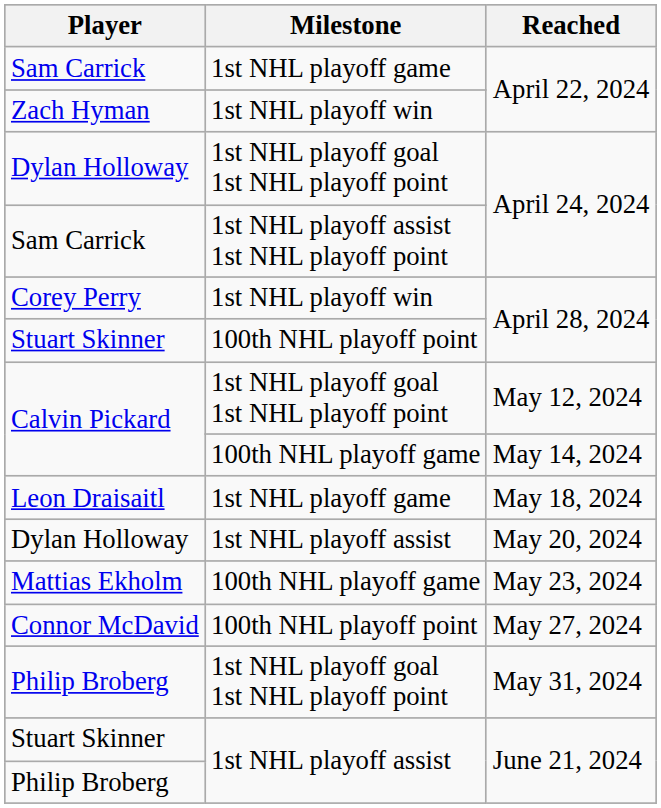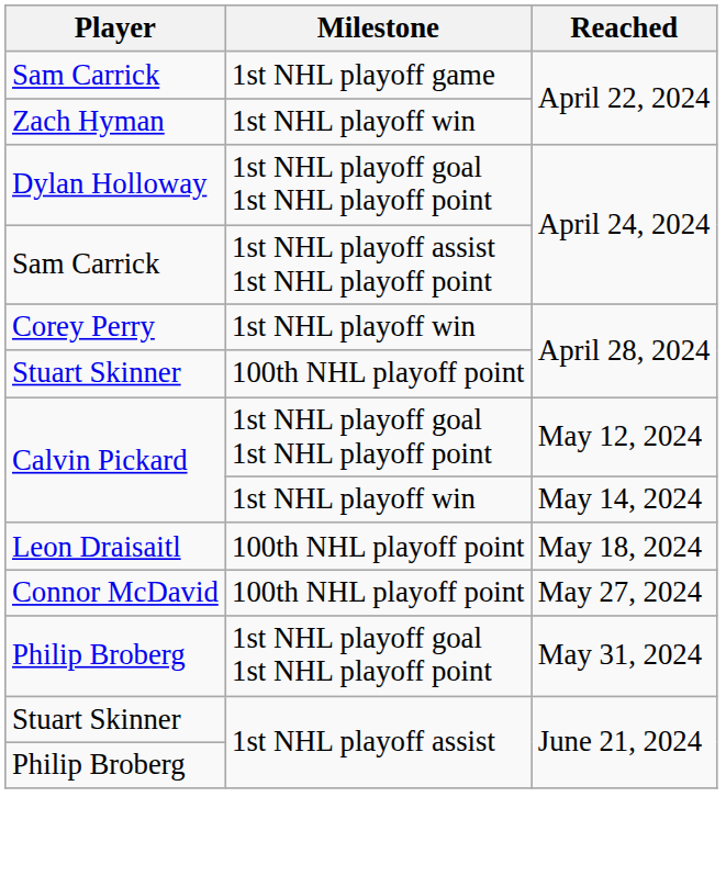May 14, 2024 | Milestone: 100th NHL playoff game -> 1st NHL playoff win
May 18, 2024 | Milestone: 1st NHL playoff game -> 100th NHL playoff point
- row: Dylan Holloway | 1st NHL playoff assist | May 20, 2024
- row: Mattias Ekholm | 100th NHL playoff game | May 23, 2024
